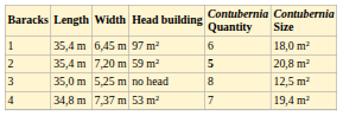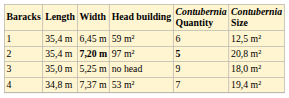1 | column 4: 97 m² -> 59 m²
1 | column 6: 18,0 m² -> 12,5 m²
2 | column 3: normal -> bold
2 | column 4: 59 m² -> 97 m²
3 | column 5: 8 -> 9
3 | column 6: 12,5 m² -> 18,0 m²
